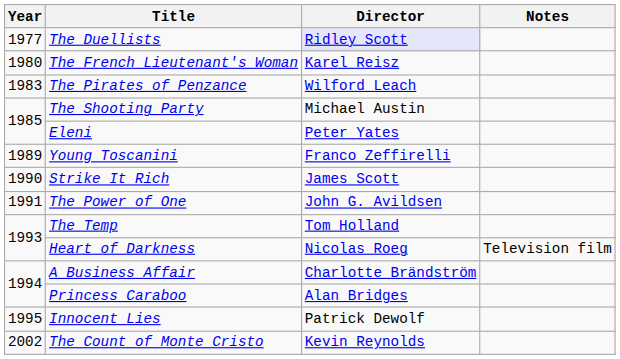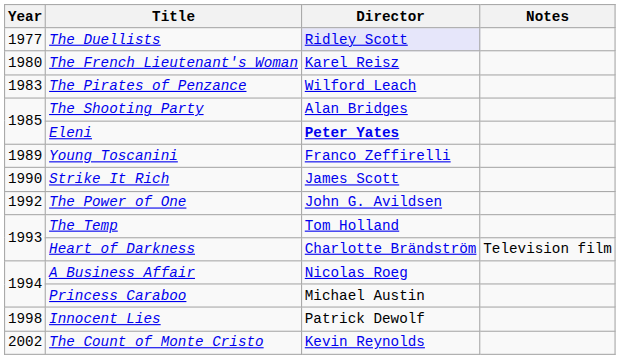The Shooting Party | Director: Michael Austin -> Alan Bridges
Eleni | Director: normal -> bold
The Power of One | Year: 1991 -> 1992
Heart of Darkness | Director: Nicolas Roeg -> Charlotte Brändström
A Business Affair | Director: Charlotte Brändström -> Nicolas Roeg
Princess Caraboo | Director: Alan Bridges -> Michael Austin
Innocent Lies | Year: 1995 -> 1998
